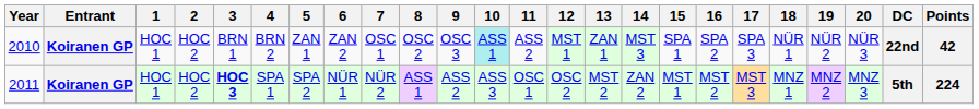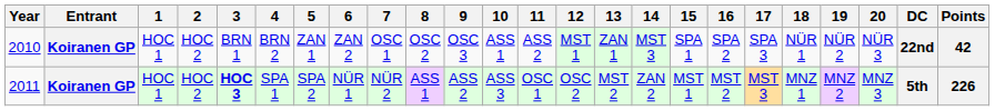2010 | 10: paleturquoise background -> no background
2011 | Points: 224 -> 226
